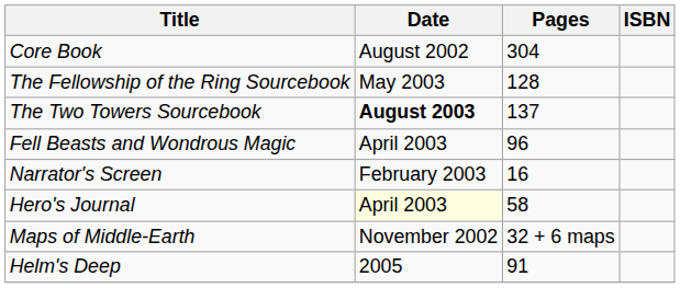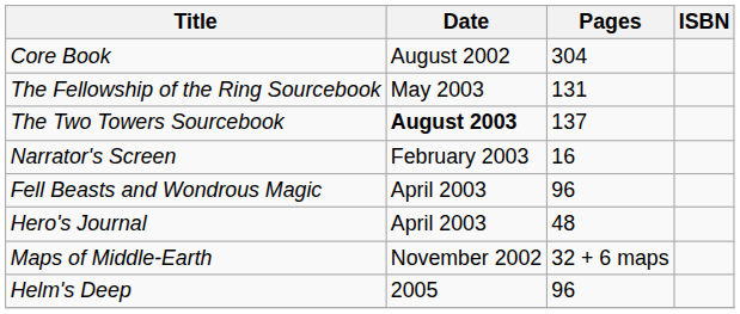The Fellowship of the Ring Sourcebook | Pages: 128 -> 131
rows swapped: Fell Beasts and Wondrous Magic <-> Narrator's Screen
Hero's Journal | Date: lightyellow background -> no background
Hero's Journal | Pages: 58 -> 48
Helm's Deep | Pages: 91 -> 96
